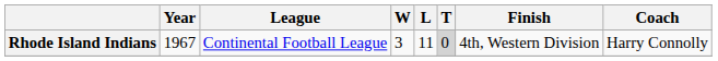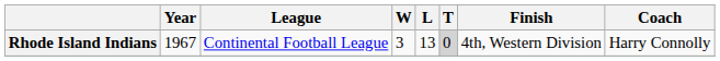Rhode Island Indians | L: 11 -> 13
